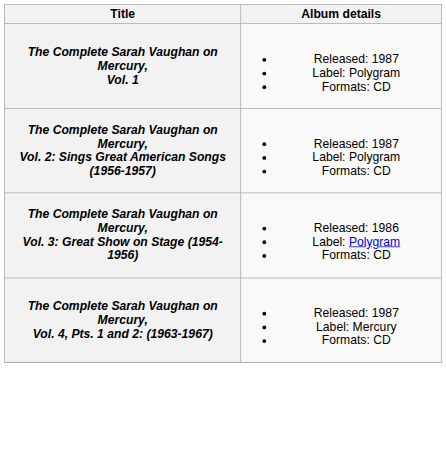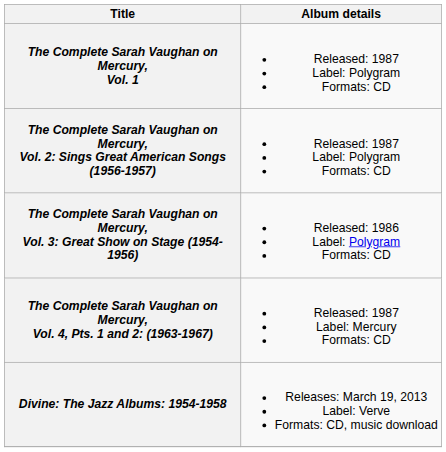+ row: Divine: The Jazz Albums: 1954-1958 | Releases: March 19, 2013 Label: Verve Formats: CD, music download
